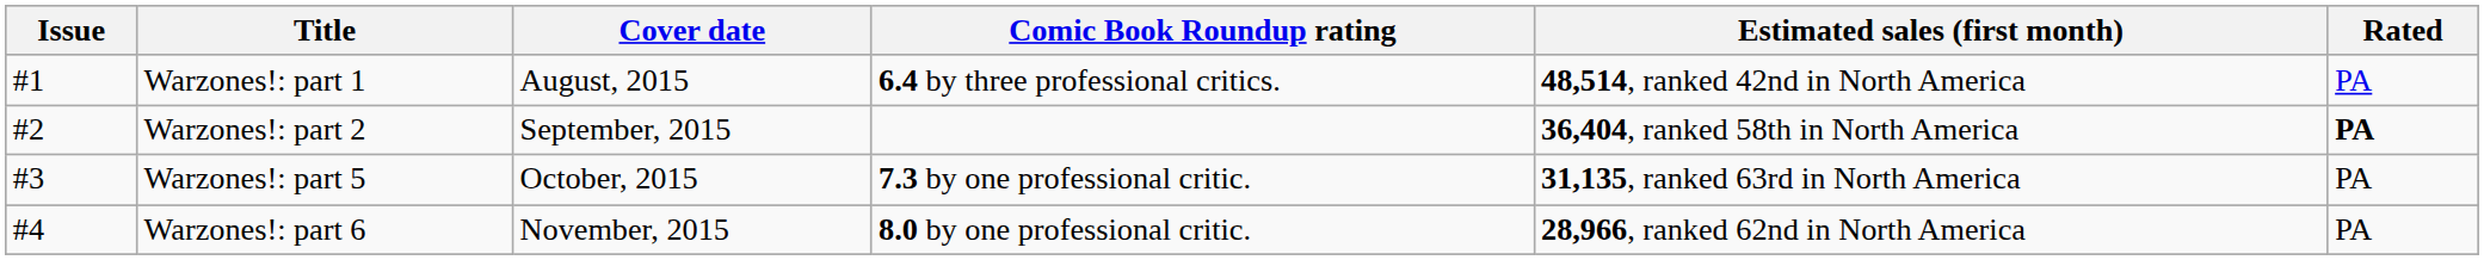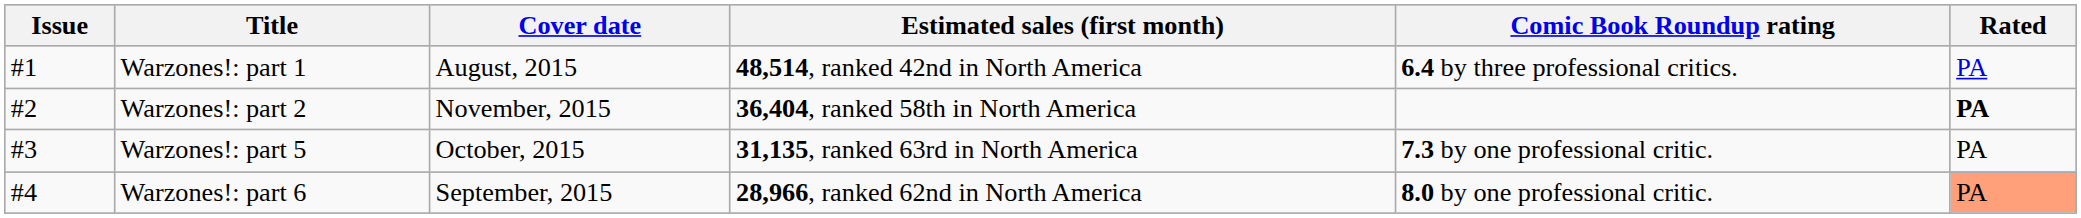columns swapped: Comic Book Roundup rating <-> Estimated sales (first month)
Warzones!: part 2 | Cover date: September, 2015 -> November, 2015
Warzones!: part 6 | Cover date: November, 2015 -> September, 2015
Warzones!: part 6 | Rated: no background -> lightsalmon background
